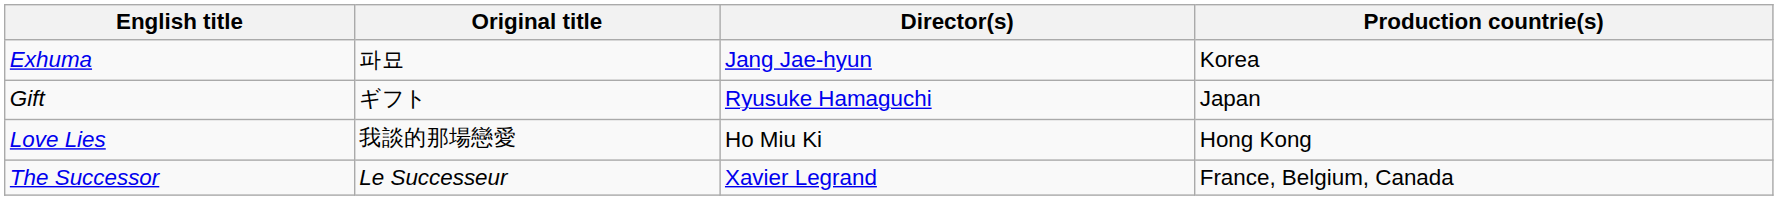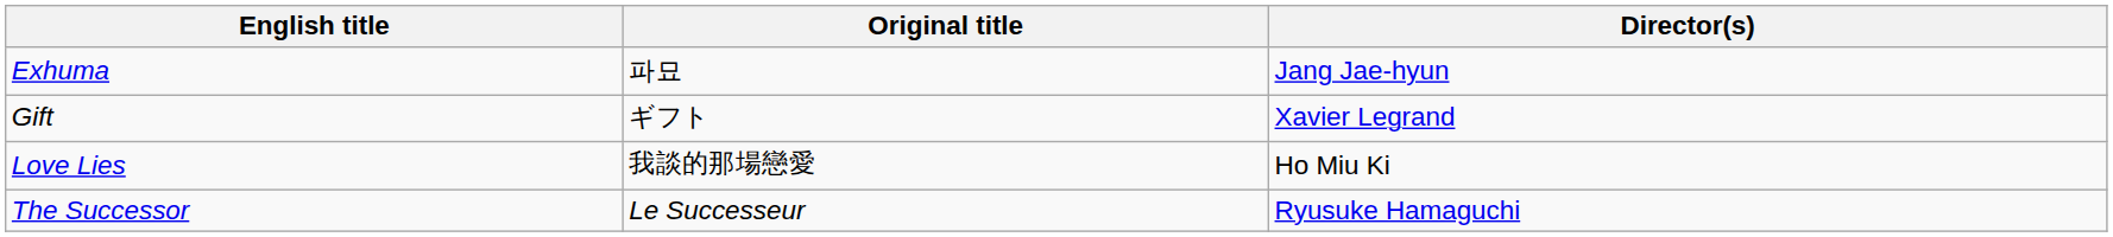- column: Production countrie(s) | Korea | Japan | Hong Kong | France, Belgium, Canada
Gift | Director(s): Ryusuke Hamaguchi -> Xavier Legrand
The Successor | Director(s): Xavier Legrand -> Ryusuke Hamaguchi
